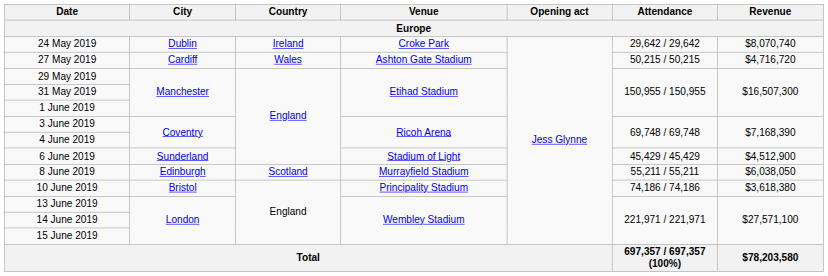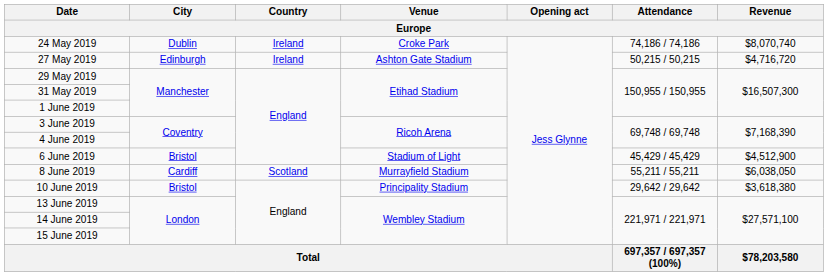24 May 2019 | Attendance: 29,642 / 29,642 -> 74,186 / 74,186
27 May 2019 | City: Cardiff -> Edinburgh
27 May 2019 | Country: Wales -> Ireland
6 June 2019 | City: Sunderland -> Bristol
8 June 2019 | City: Edinburgh -> Cardiff
10 June 2019 | Attendance: 74,186 / 74,186 -> 29,642 / 29,642
